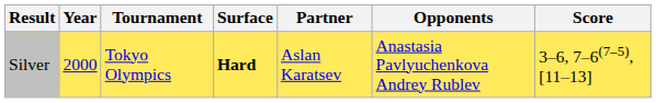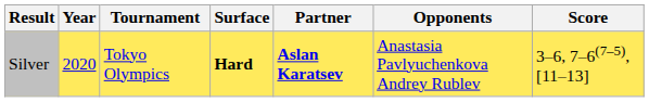Silver | Year: 2000 -> 2020
Silver | Partner: normal -> bold
